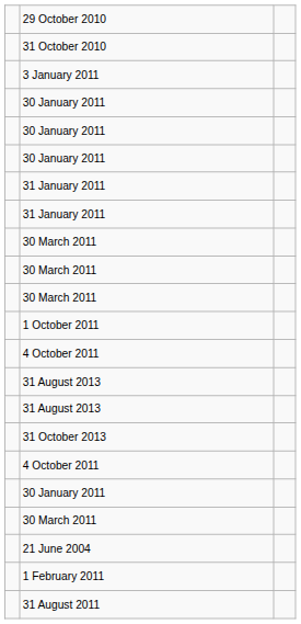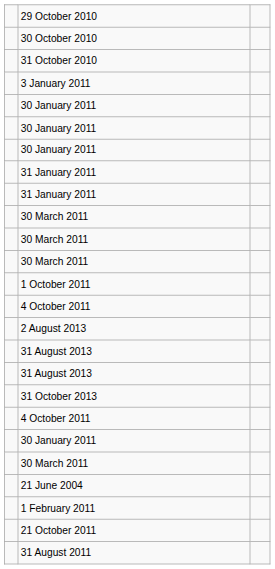+ row: 30 October 2010
+ row: 2 August 2013
+ row: 21 October 2011
